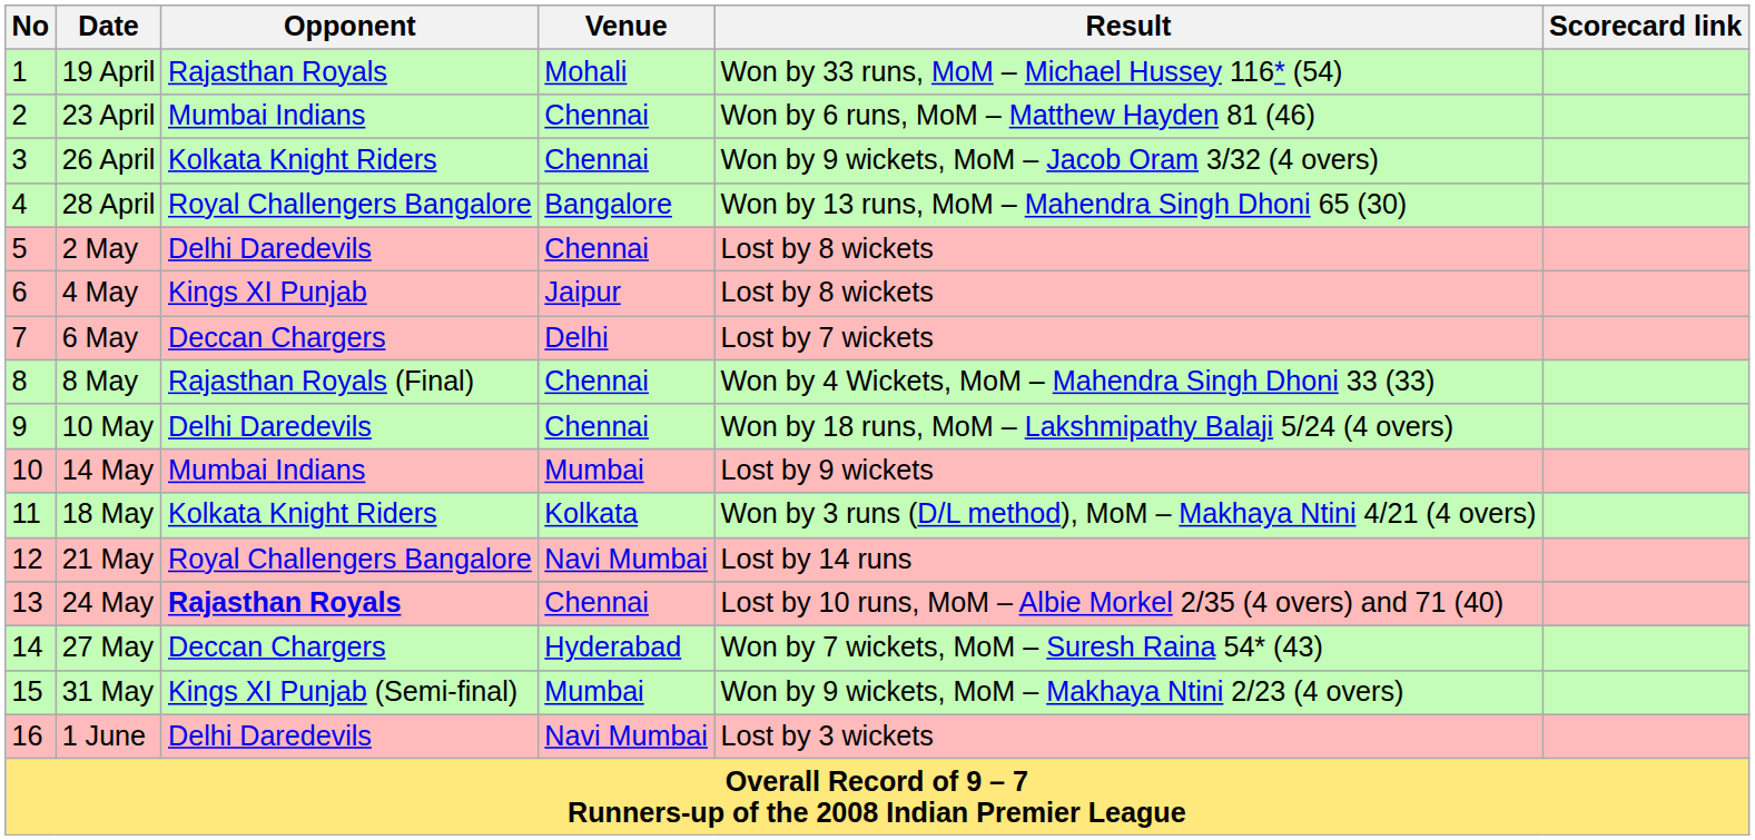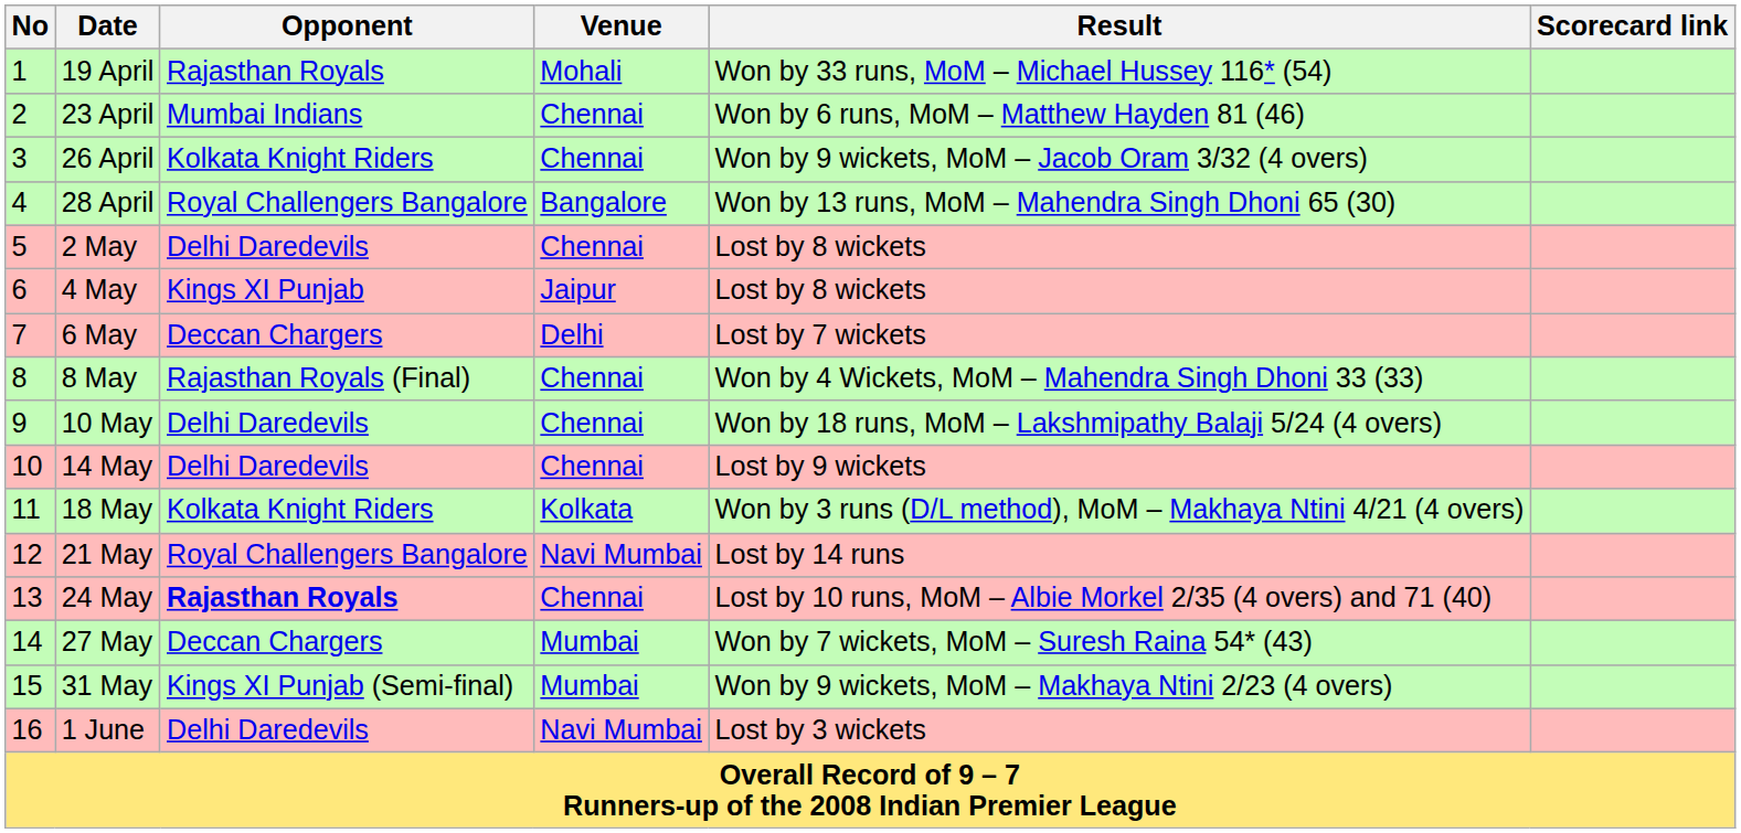14 May | Opponent: Mumbai Indians -> Delhi Daredevils
14 May | Venue: Mumbai -> Chennai
27 May | Venue: Hyderabad -> Mumbai
